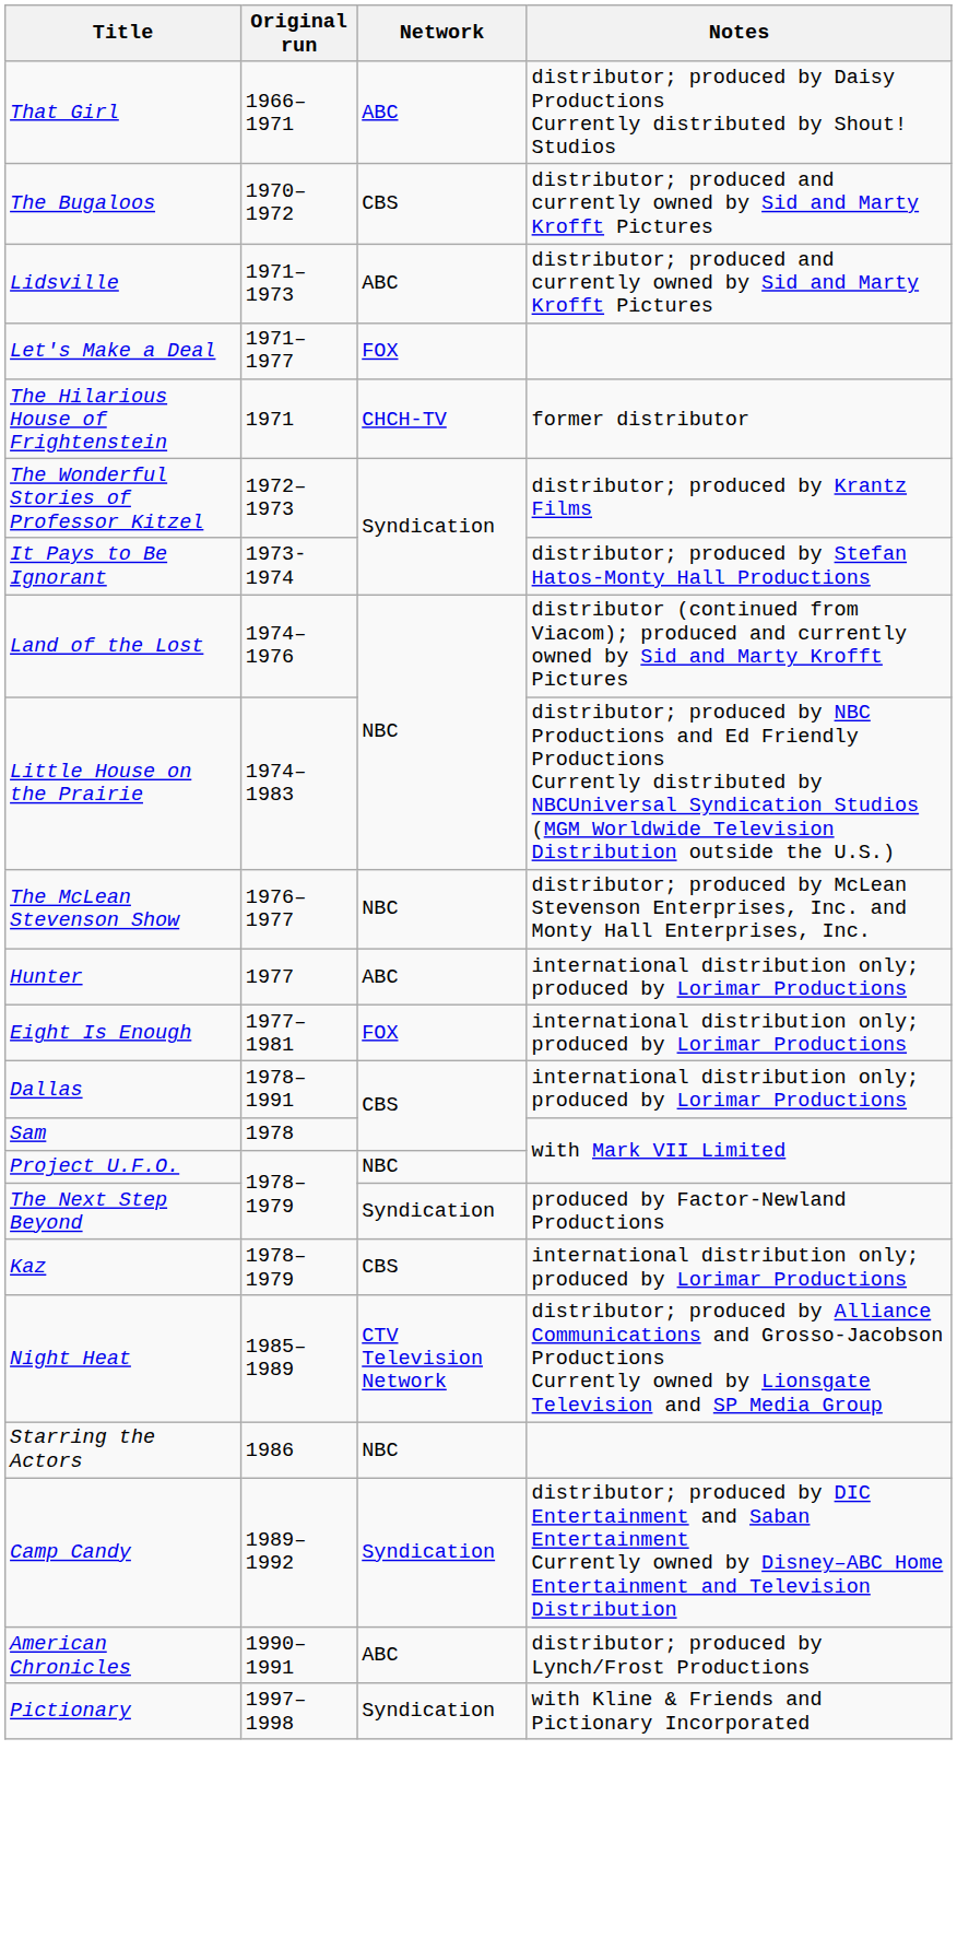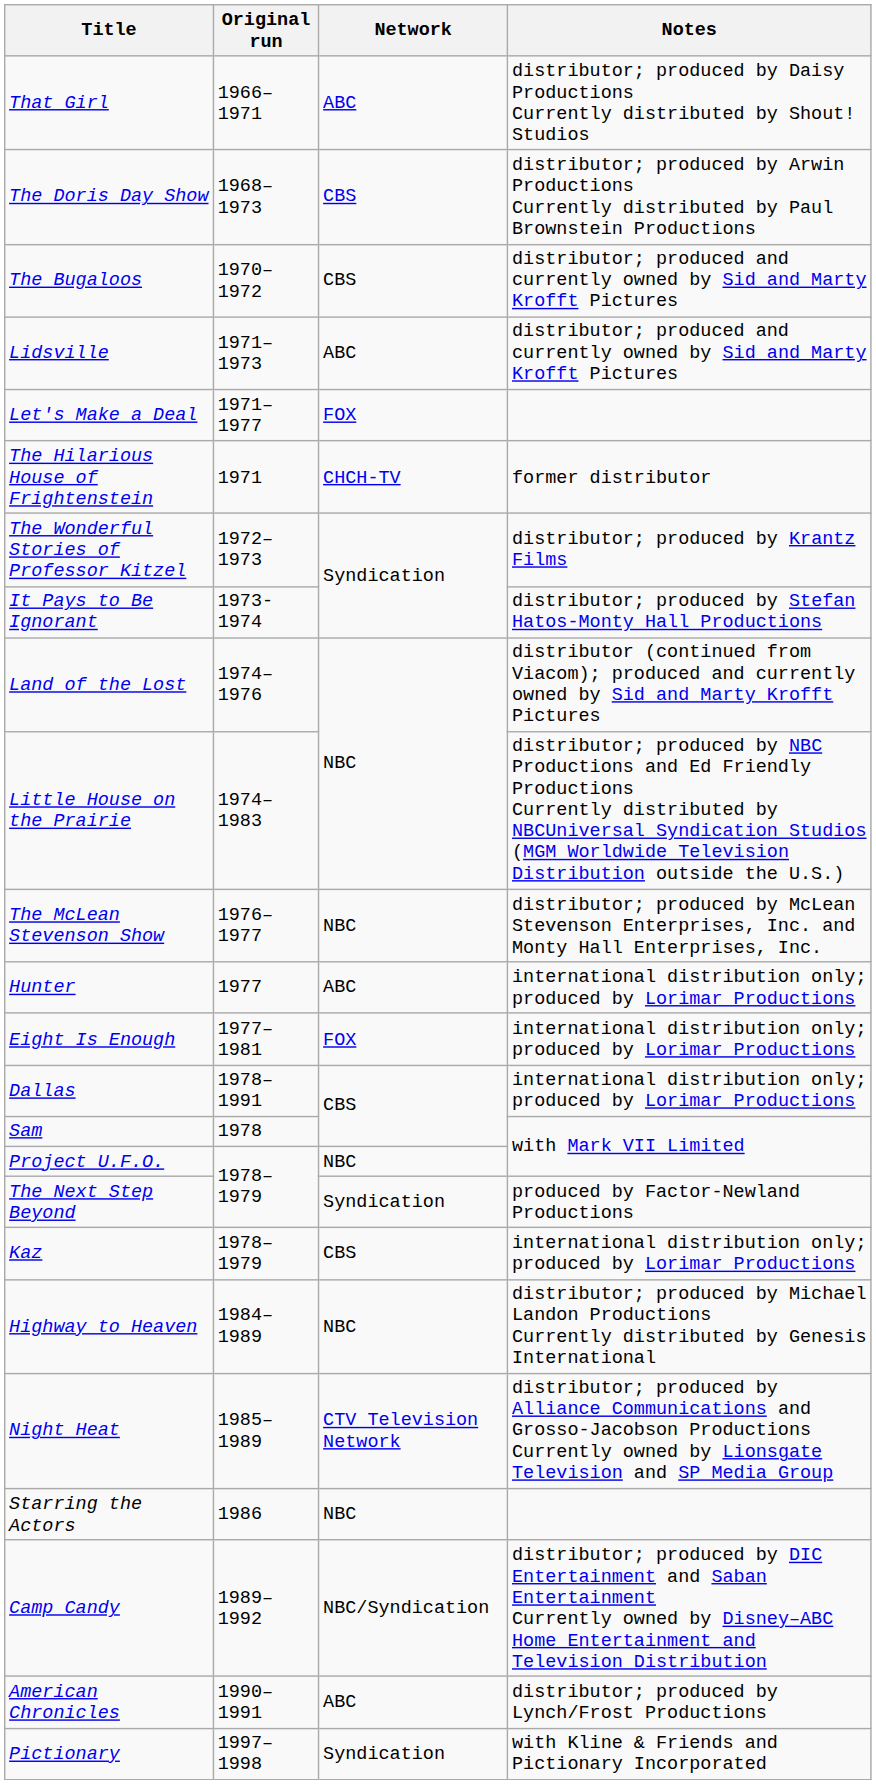+ row: The Doris Day Show | 1968–1973 | CBS | distributor; produced by Arwin Productions Currently distributed by Paul Brownstein Productions
+ row: Highway to Heaven | 1984–1989 | NBC | distributor; produced by Michael Landon Productions Currently distributed by Genesis International
Camp Candy | Network: Syndication -> NBC/Syndication
